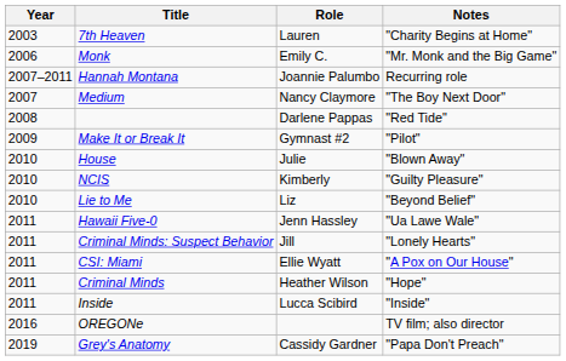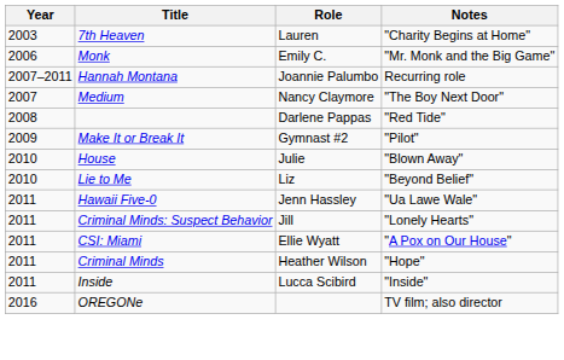- row: 2010 | NCIS | Kimberly | "Guilty Pleasure"
- row: 2019 | Grey's Anatomy | Cassidy Gardner | "Papa Don't Preach"
